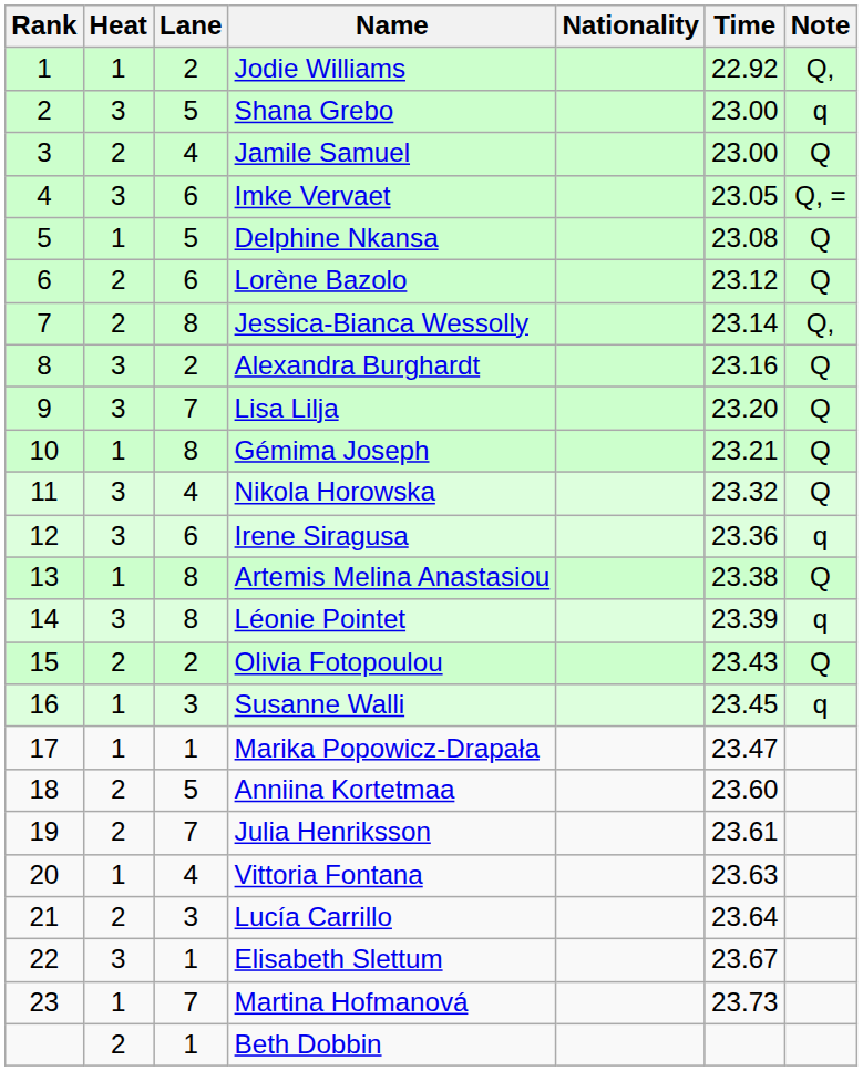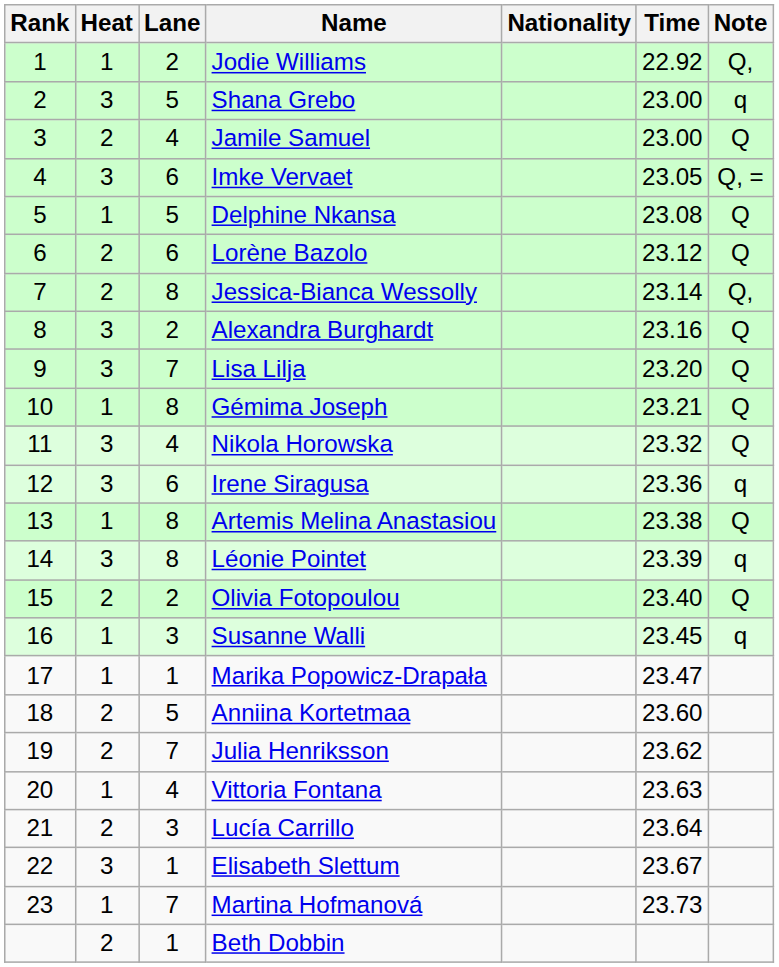Olivia Fotopoulou | Time: 23.43 -> 23.40
Julia Henriksson | Time: 23.61 -> 23.62
